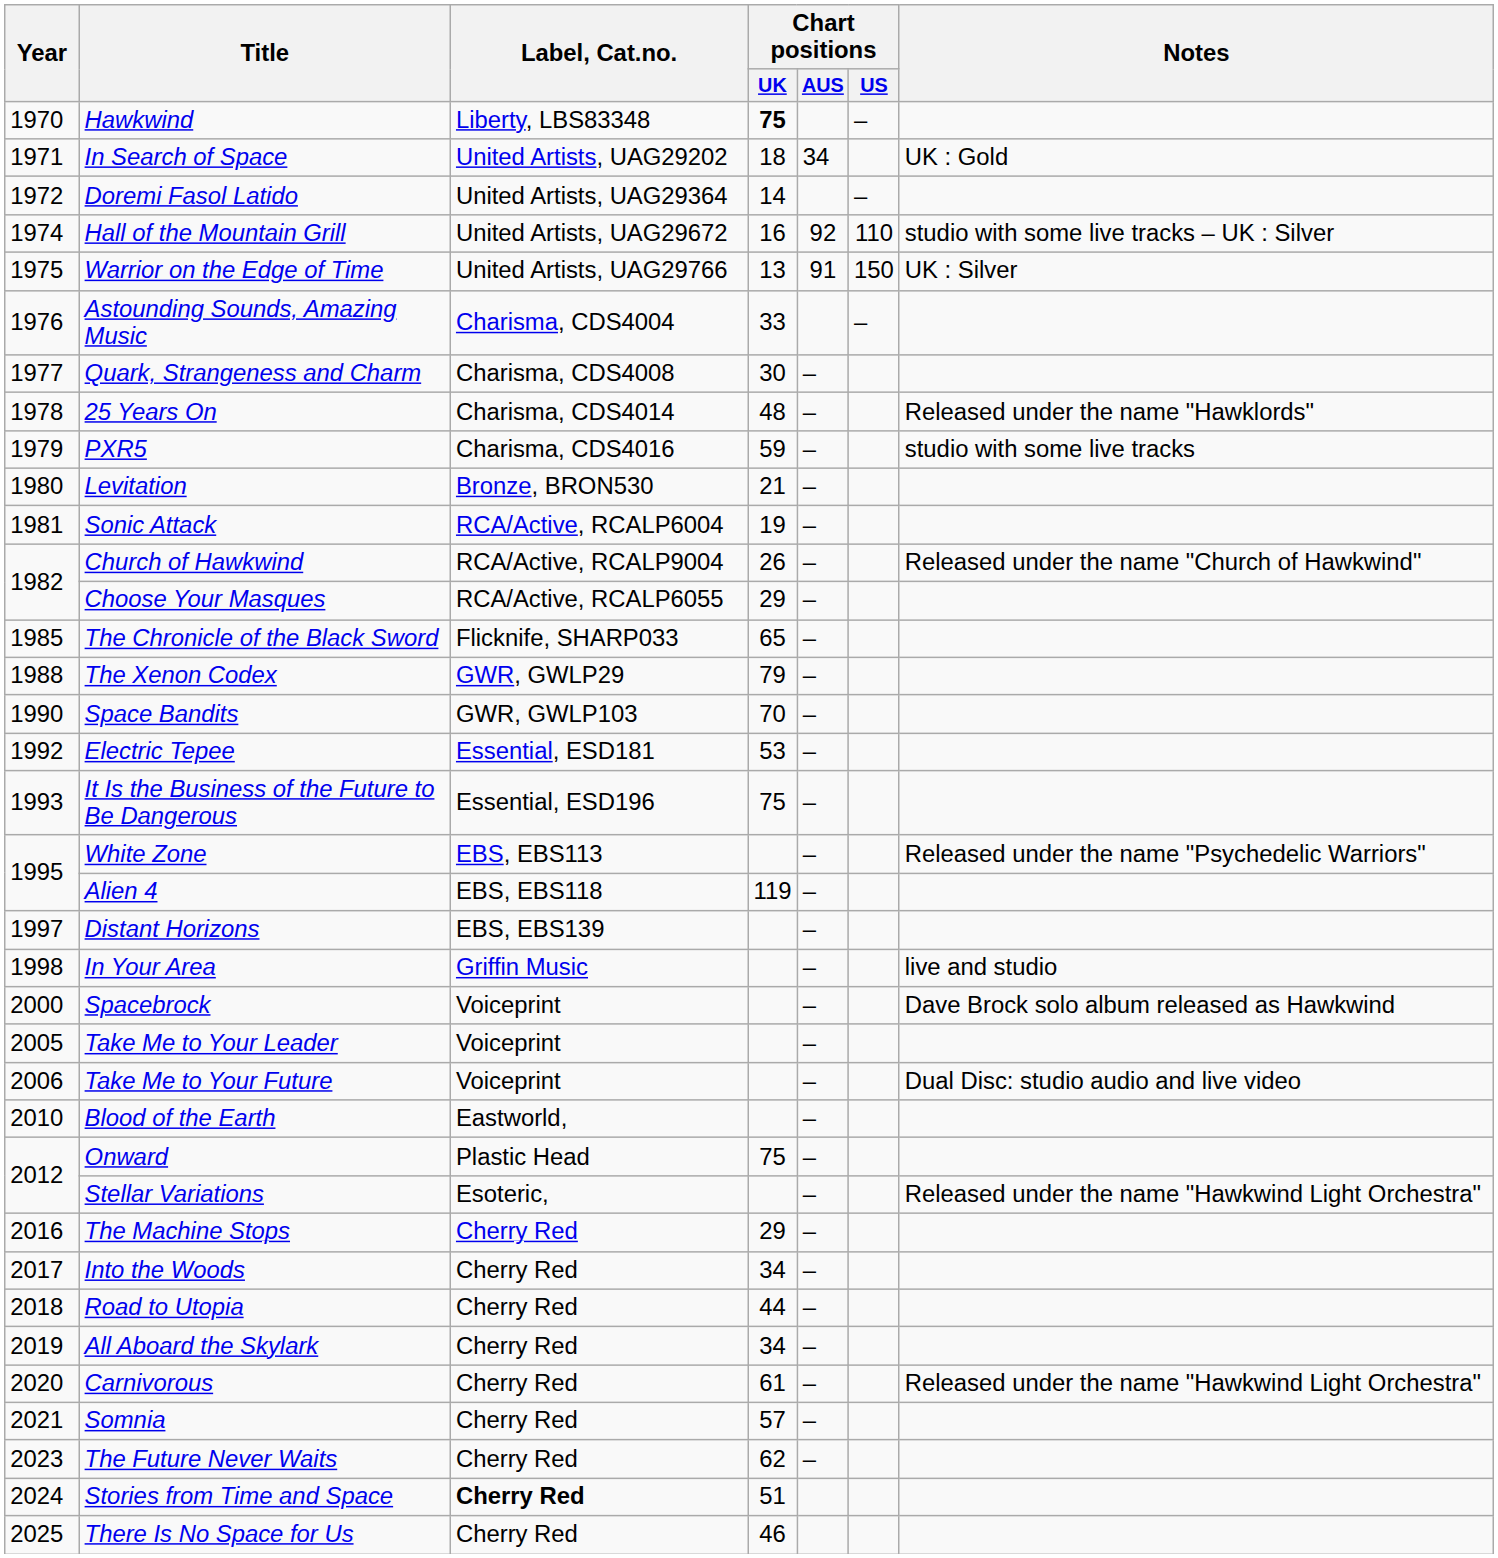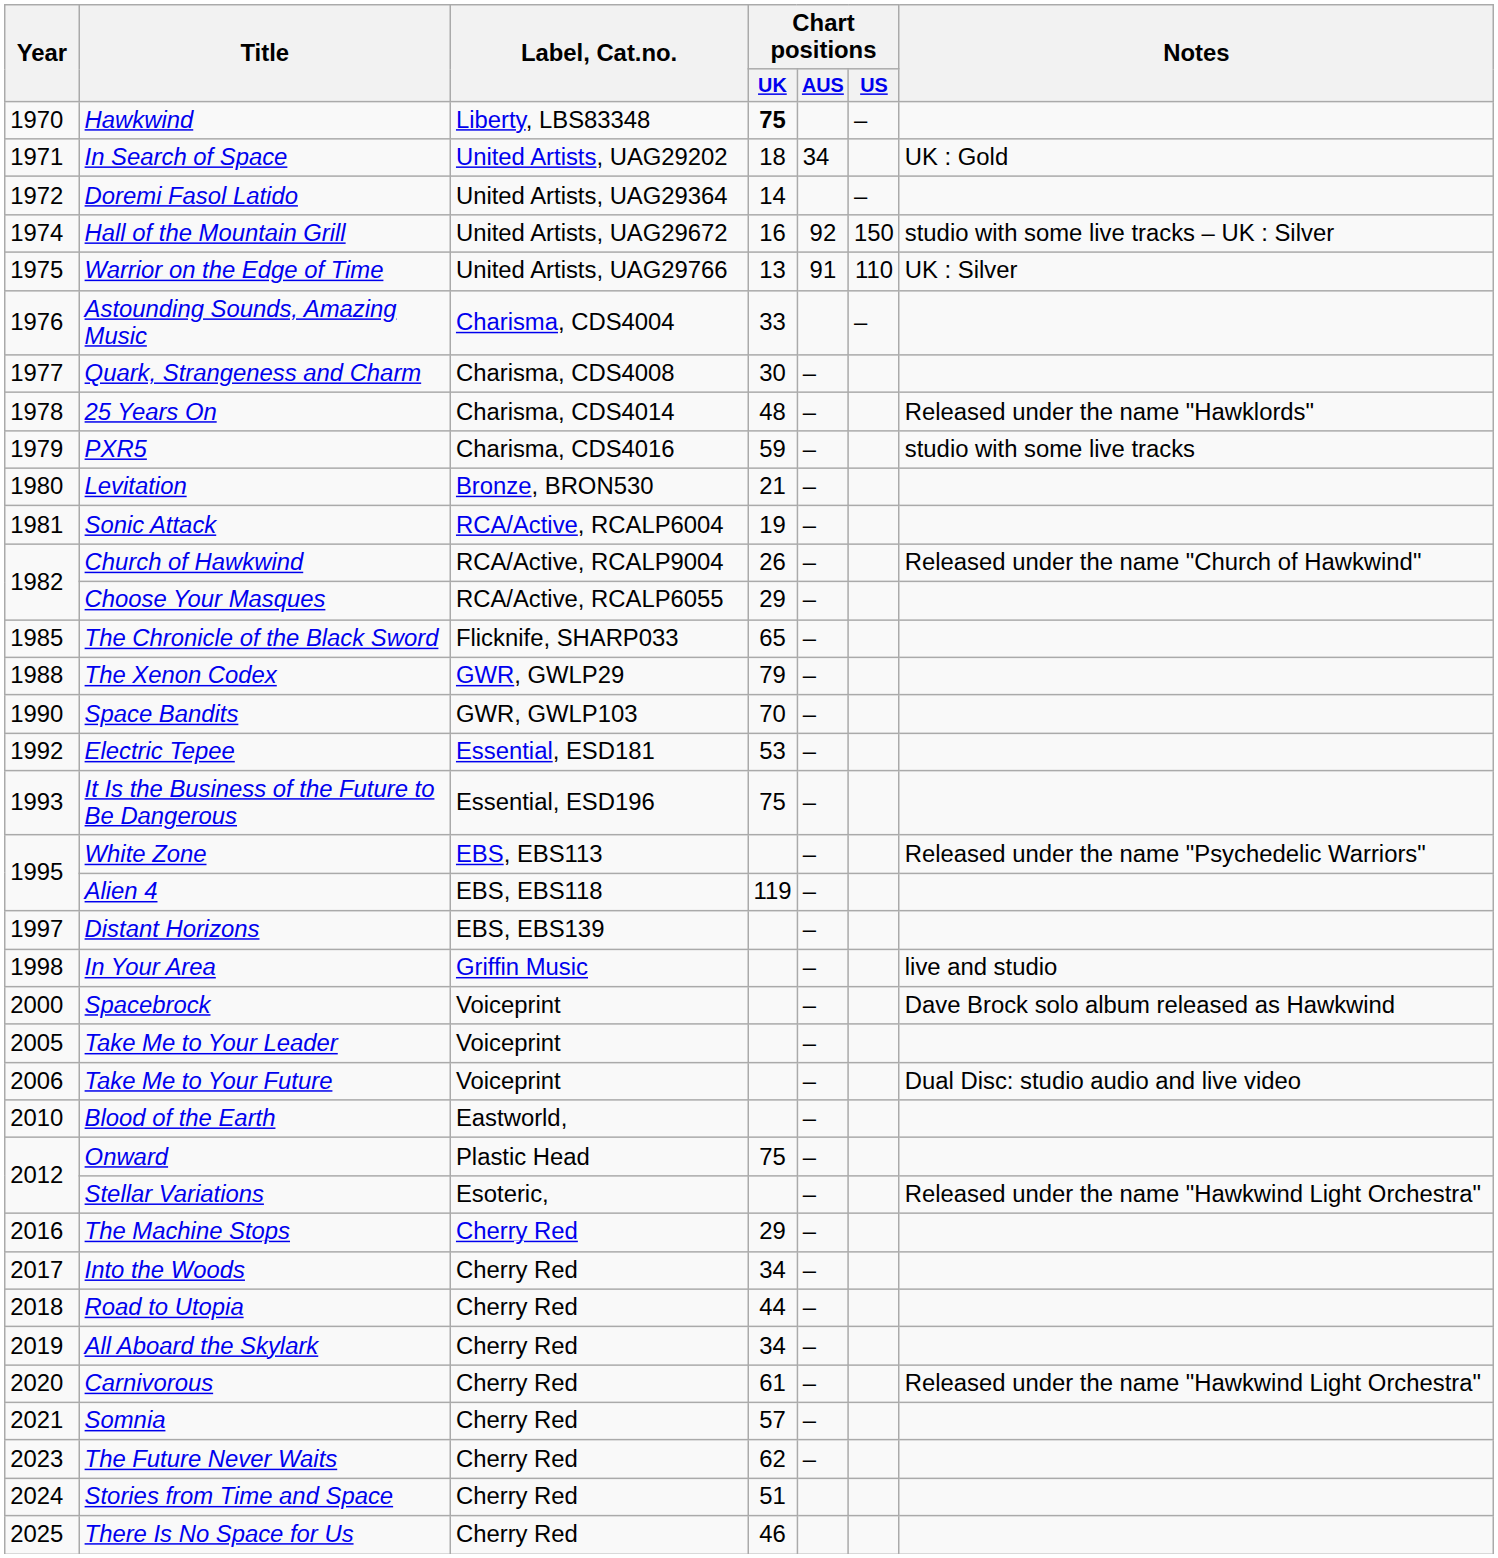Hall of the Mountain Grill | Chart positions / US: 110 -> 150
Warrior on the Edge of Time | Chart positions / US: 150 -> 110
Stories from Time and Space | Label, Cat.no.: bold -> normal
